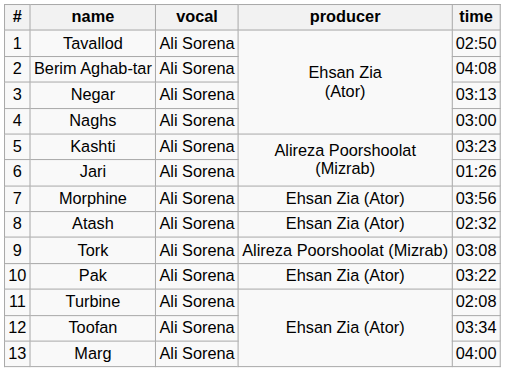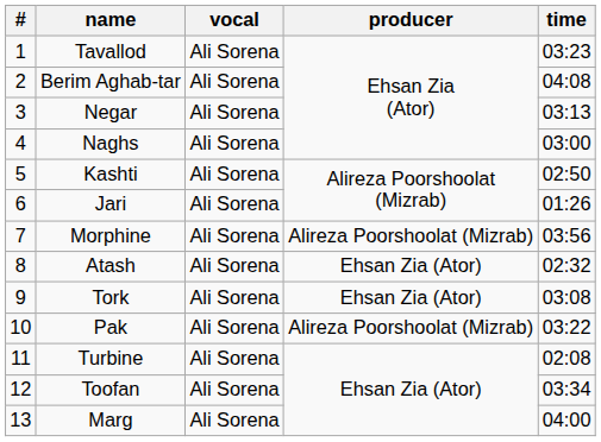Tavallod | time: 02:50 -> 03:23
Kashti | time: 03:23 -> 02:50
Morphine | producer: Ehsan Zia (Ator) -> Alireza Poorshoolat (Mizrab)
Tork | producer: Alireza Poorshoolat (Mizrab) -> Ehsan Zia (Ator)
Pak | producer: Ehsan Zia (Ator) -> Alireza Poorshoolat (Mizrab)
